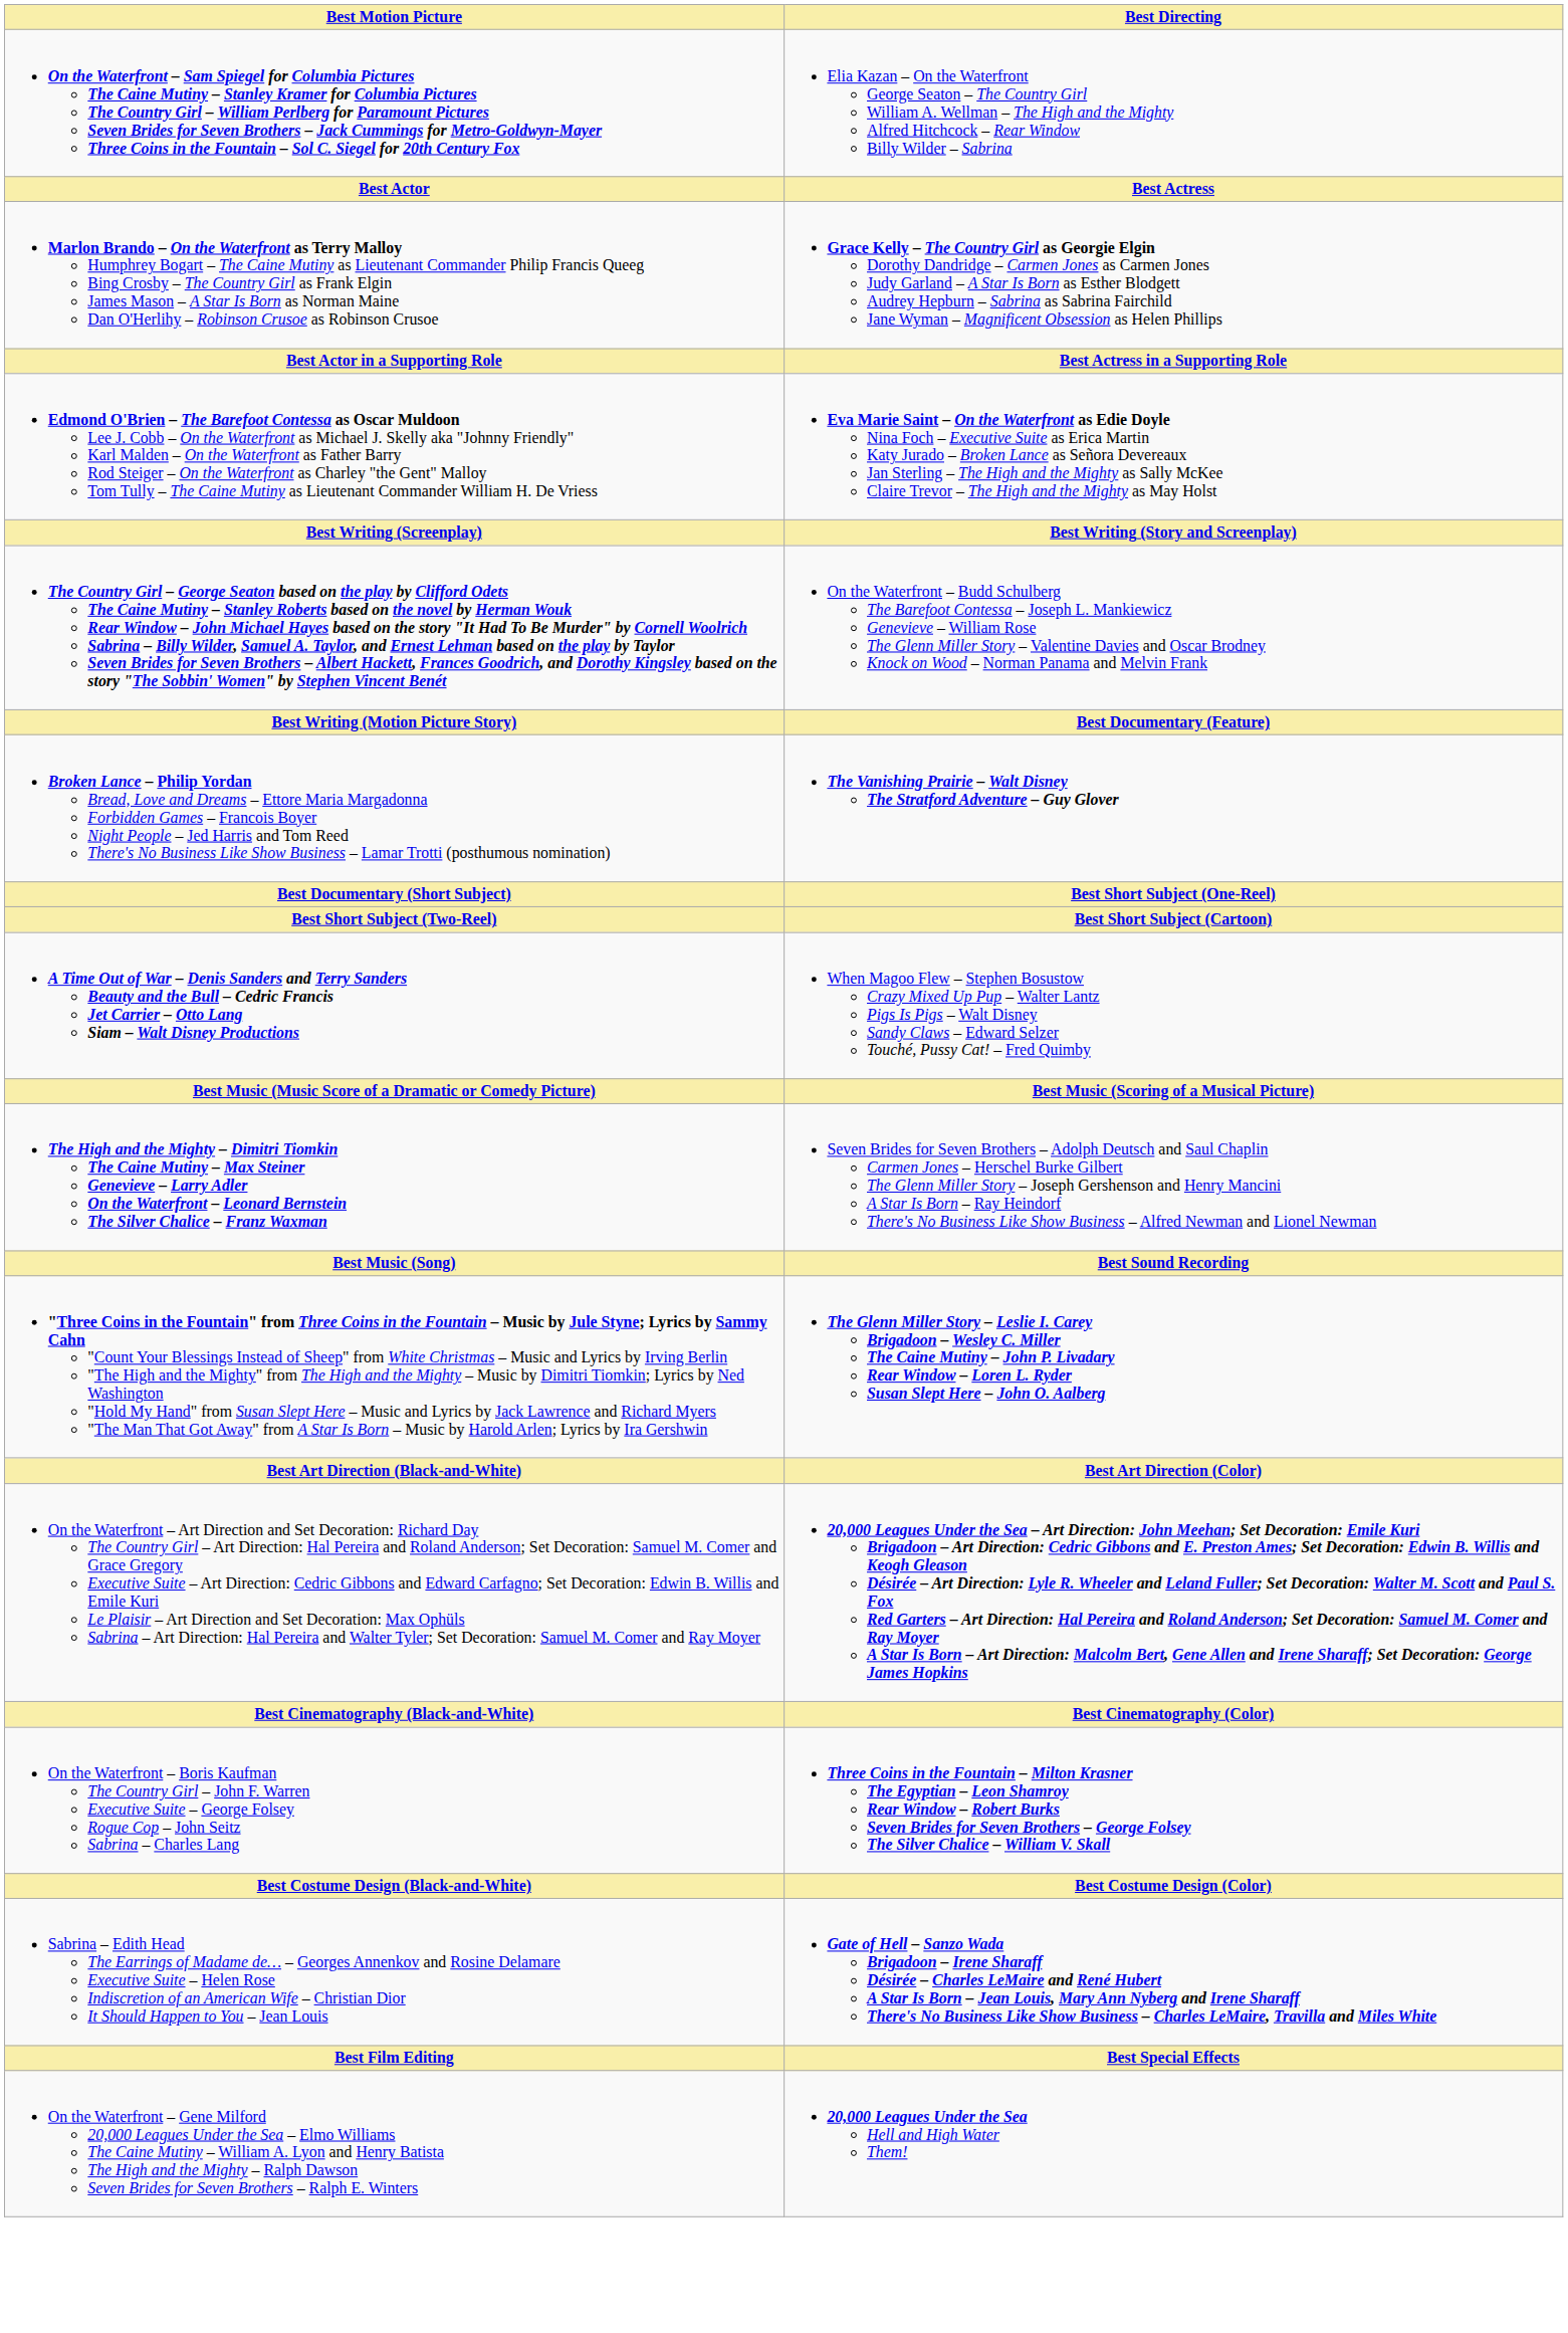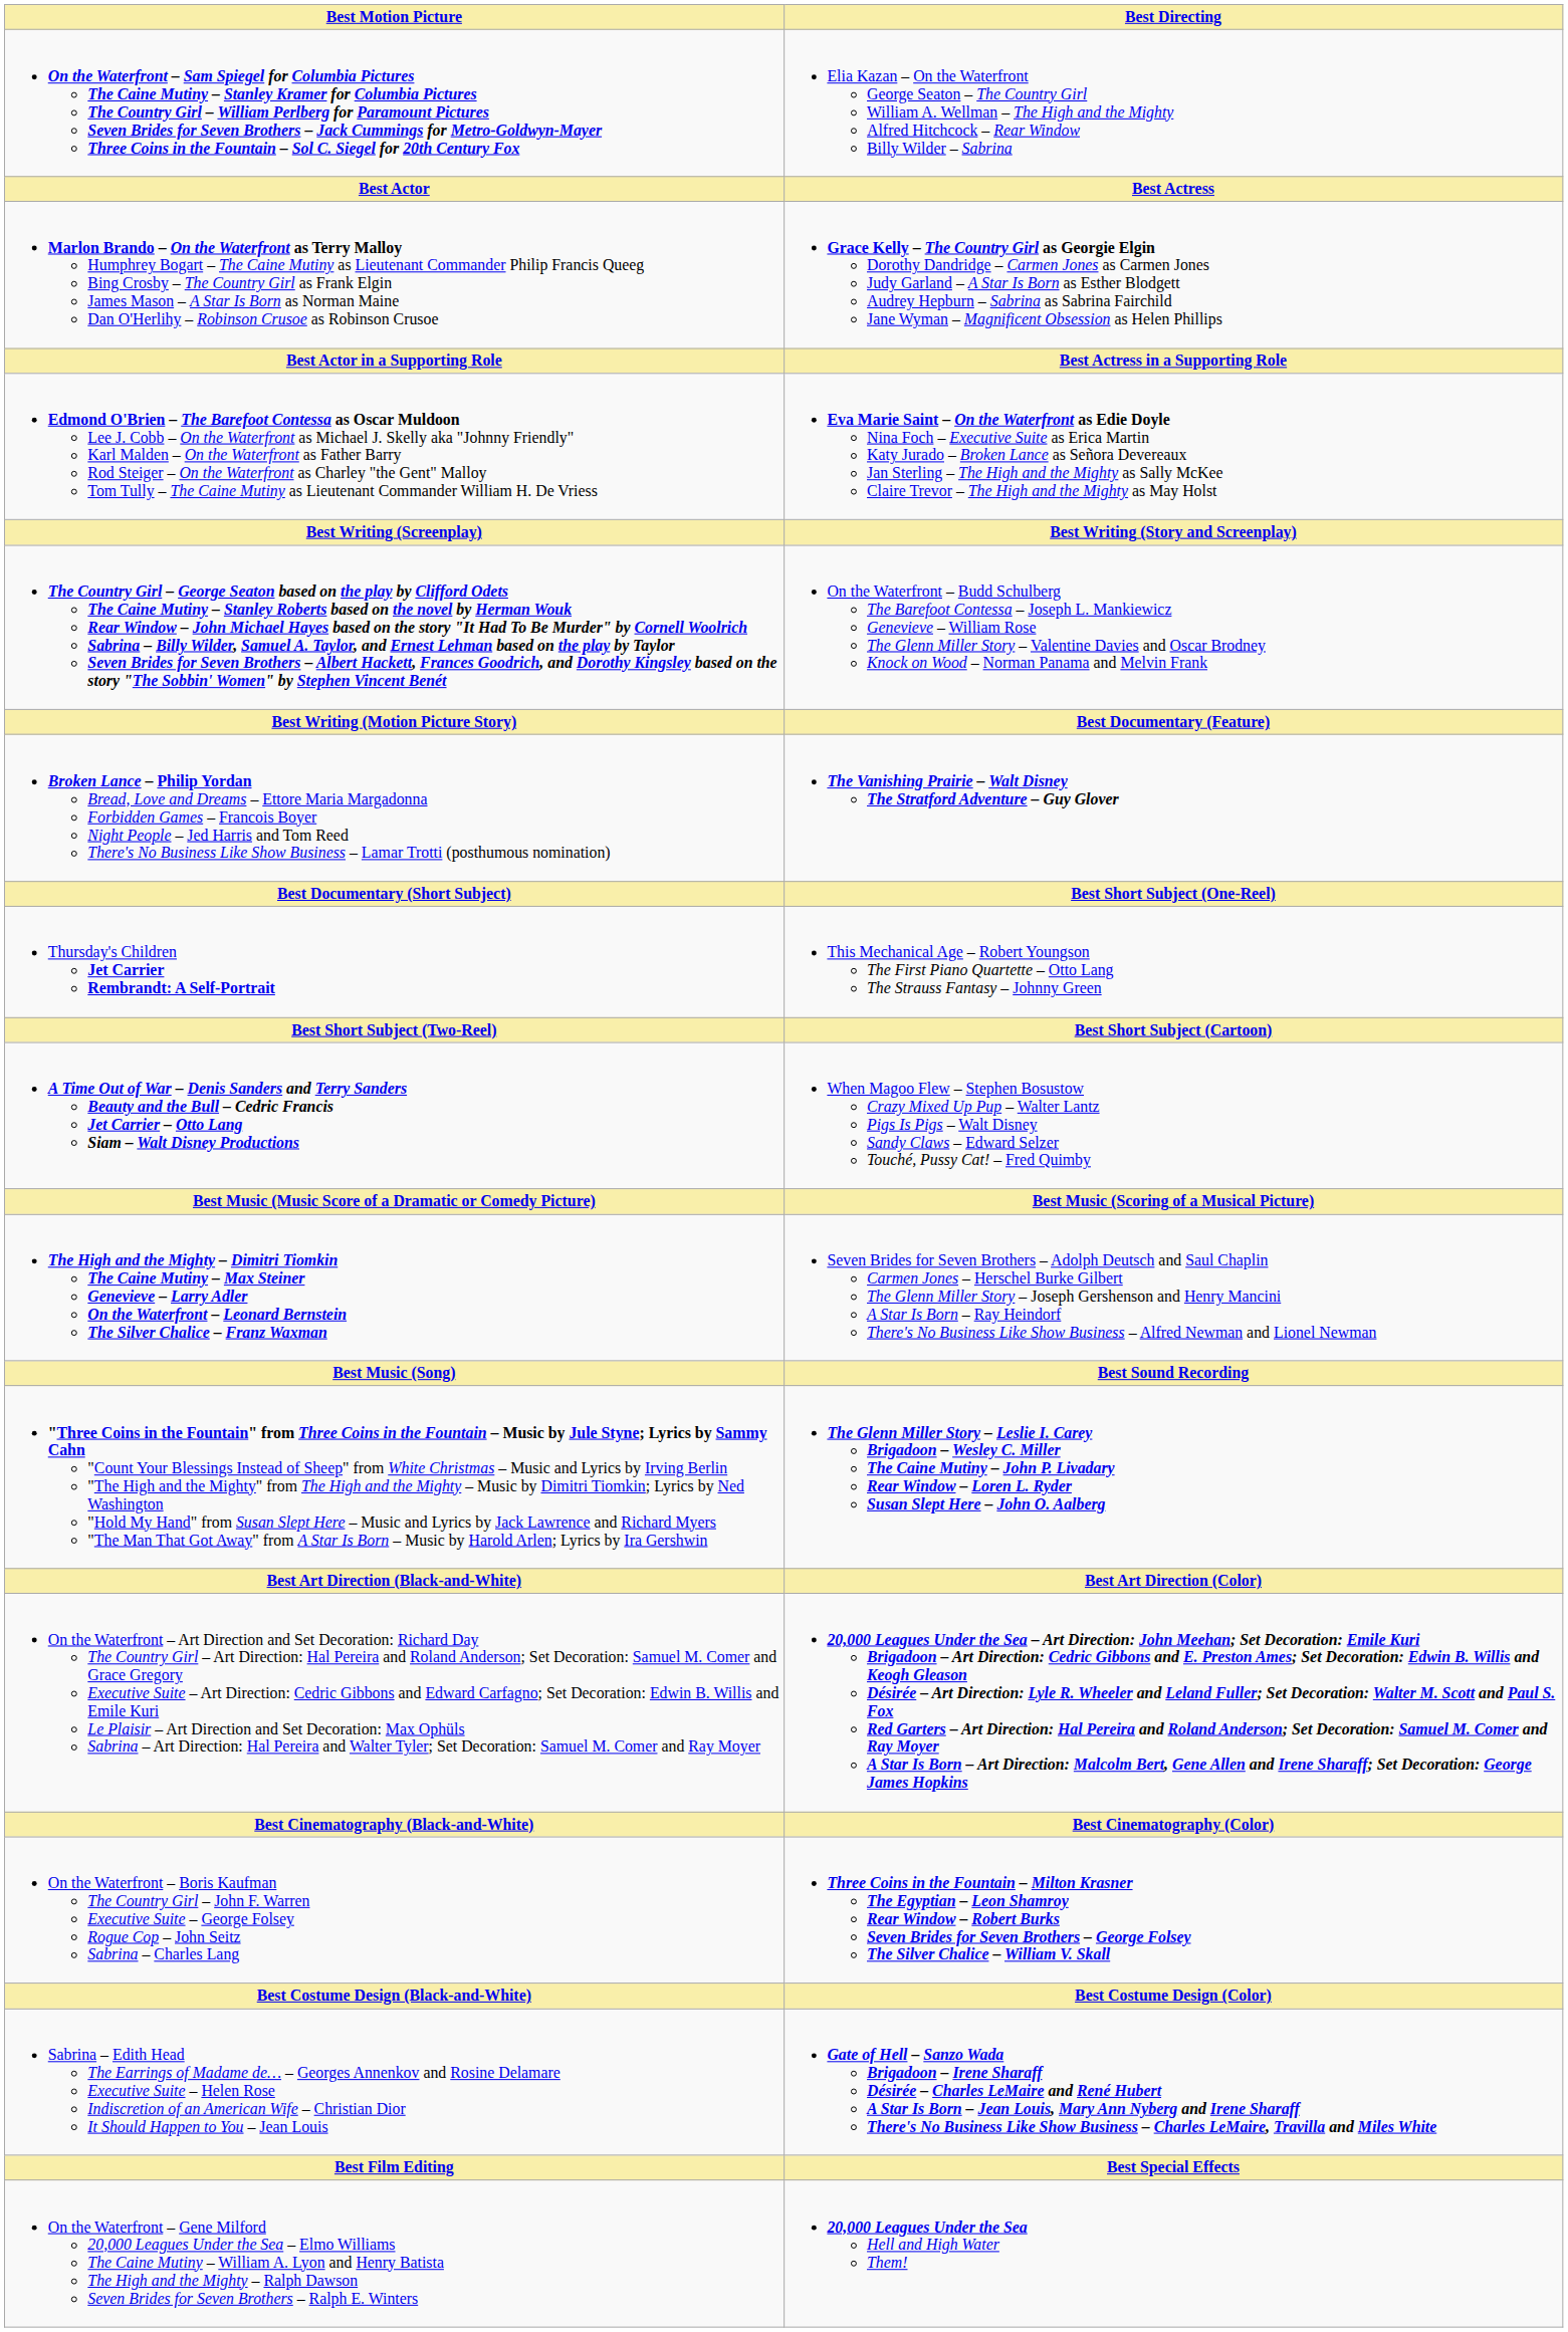+ row: Thursday's Children Jet Carrier Rembrandt: A Self-Portrait | This Mechanical Age – Robert Youngson The First Piano Quartette – Otto Lang The Strauss Fantasy – Johnny Green
